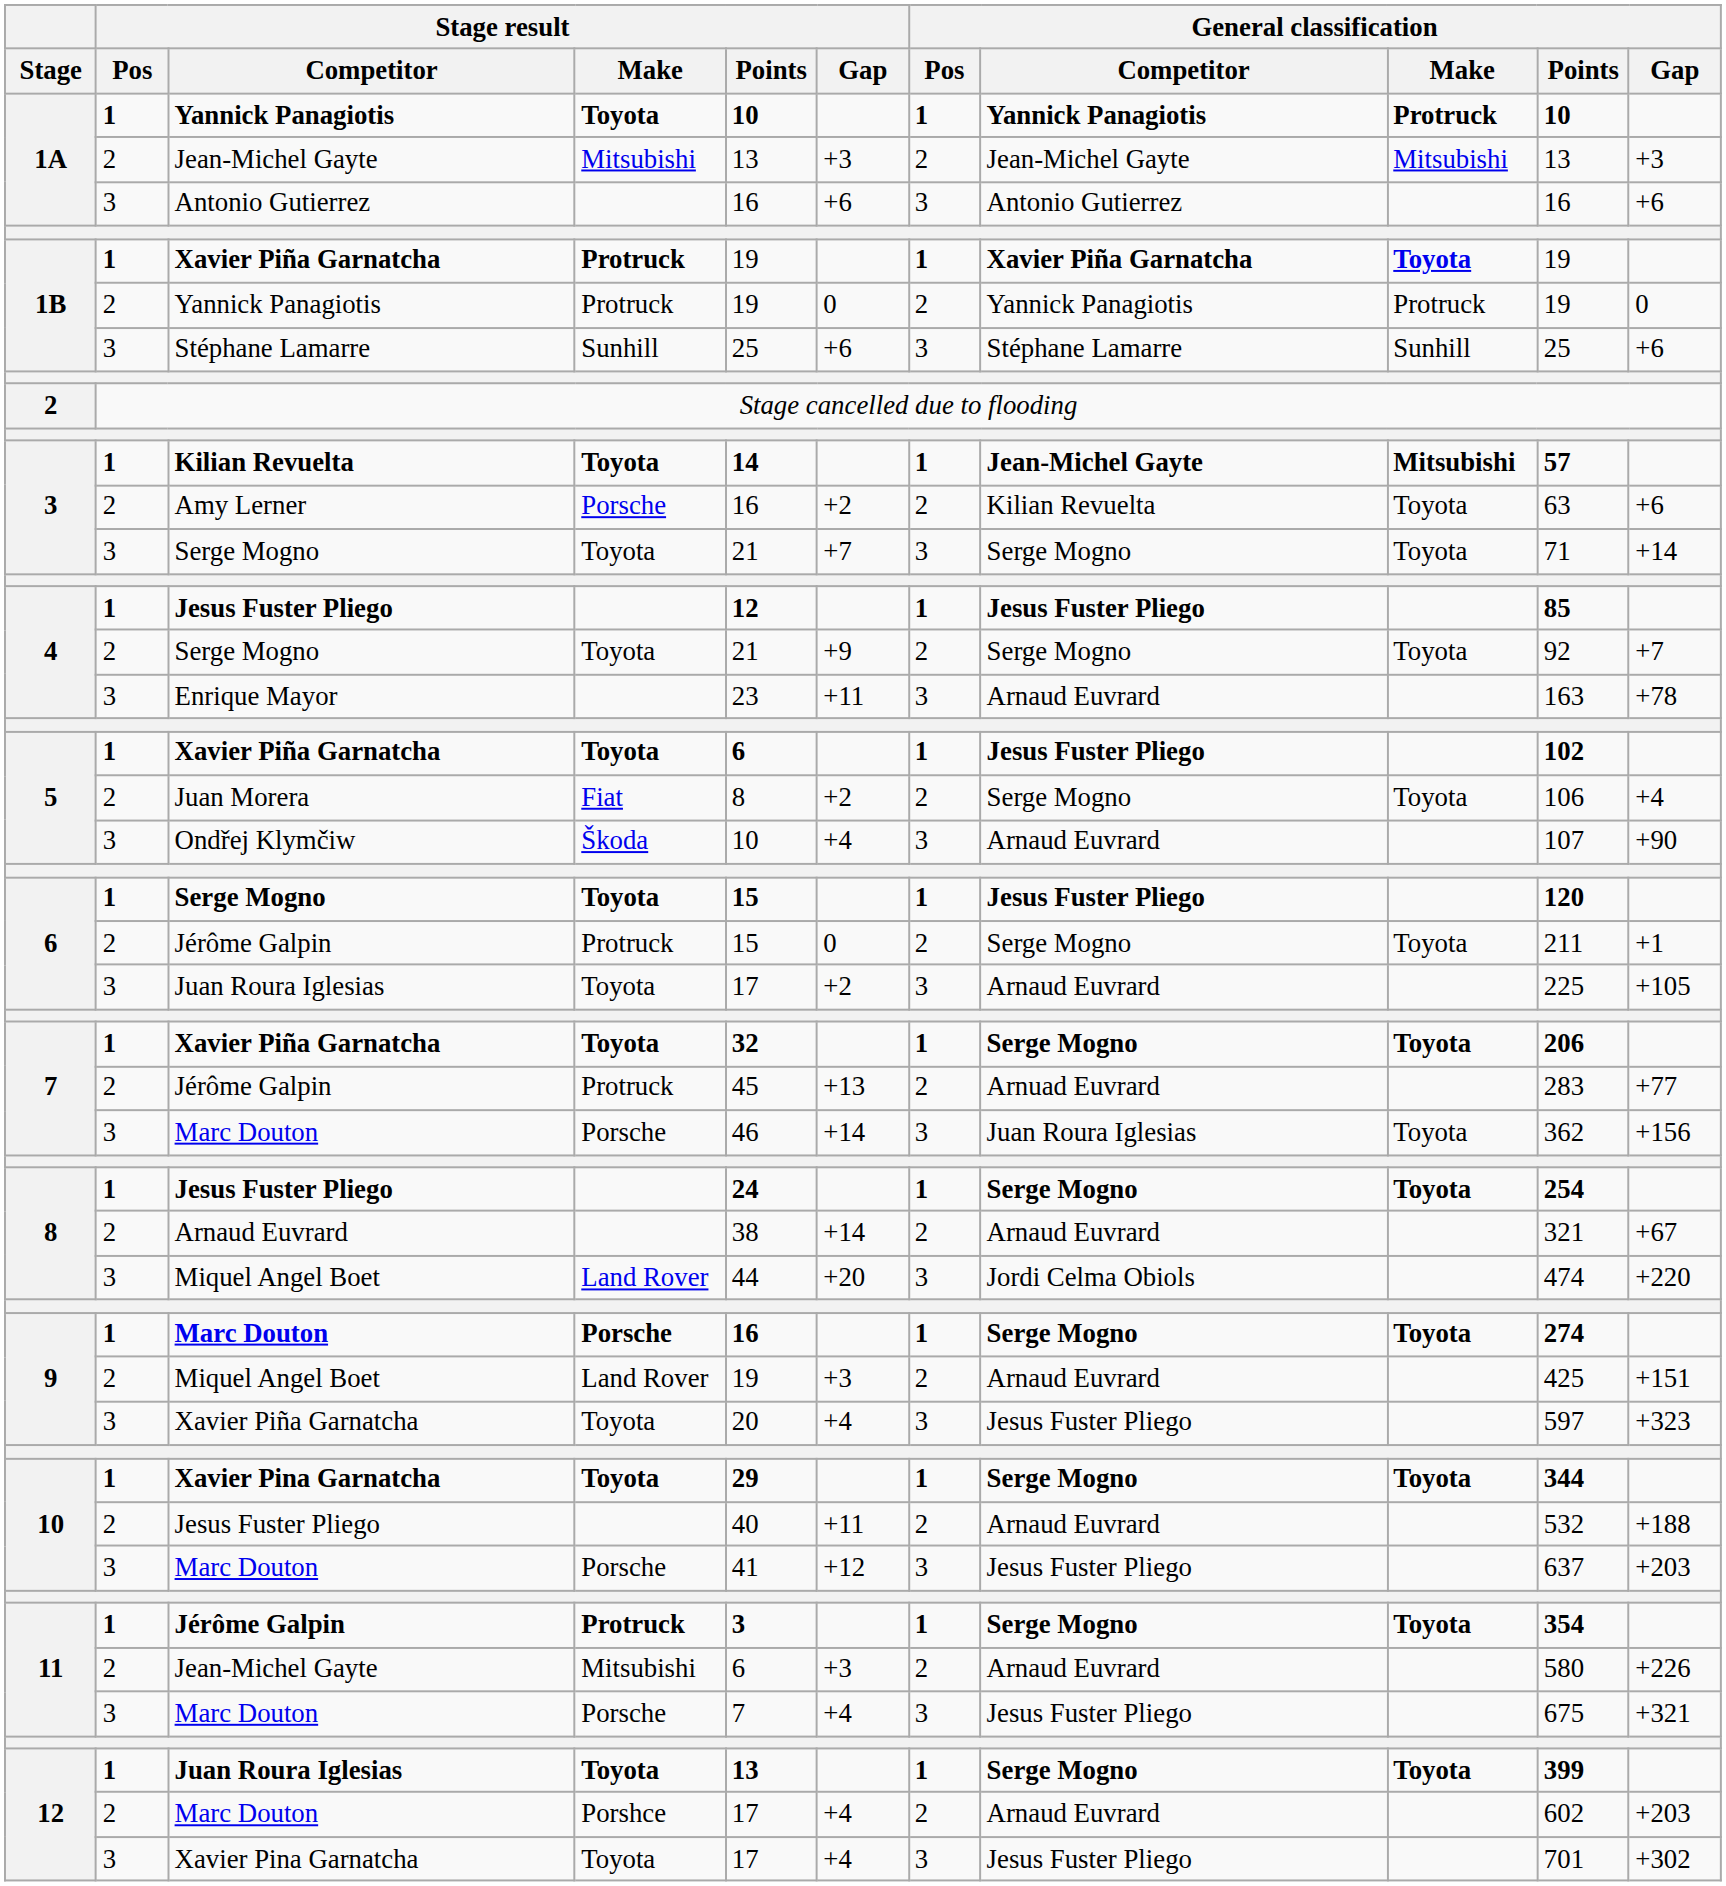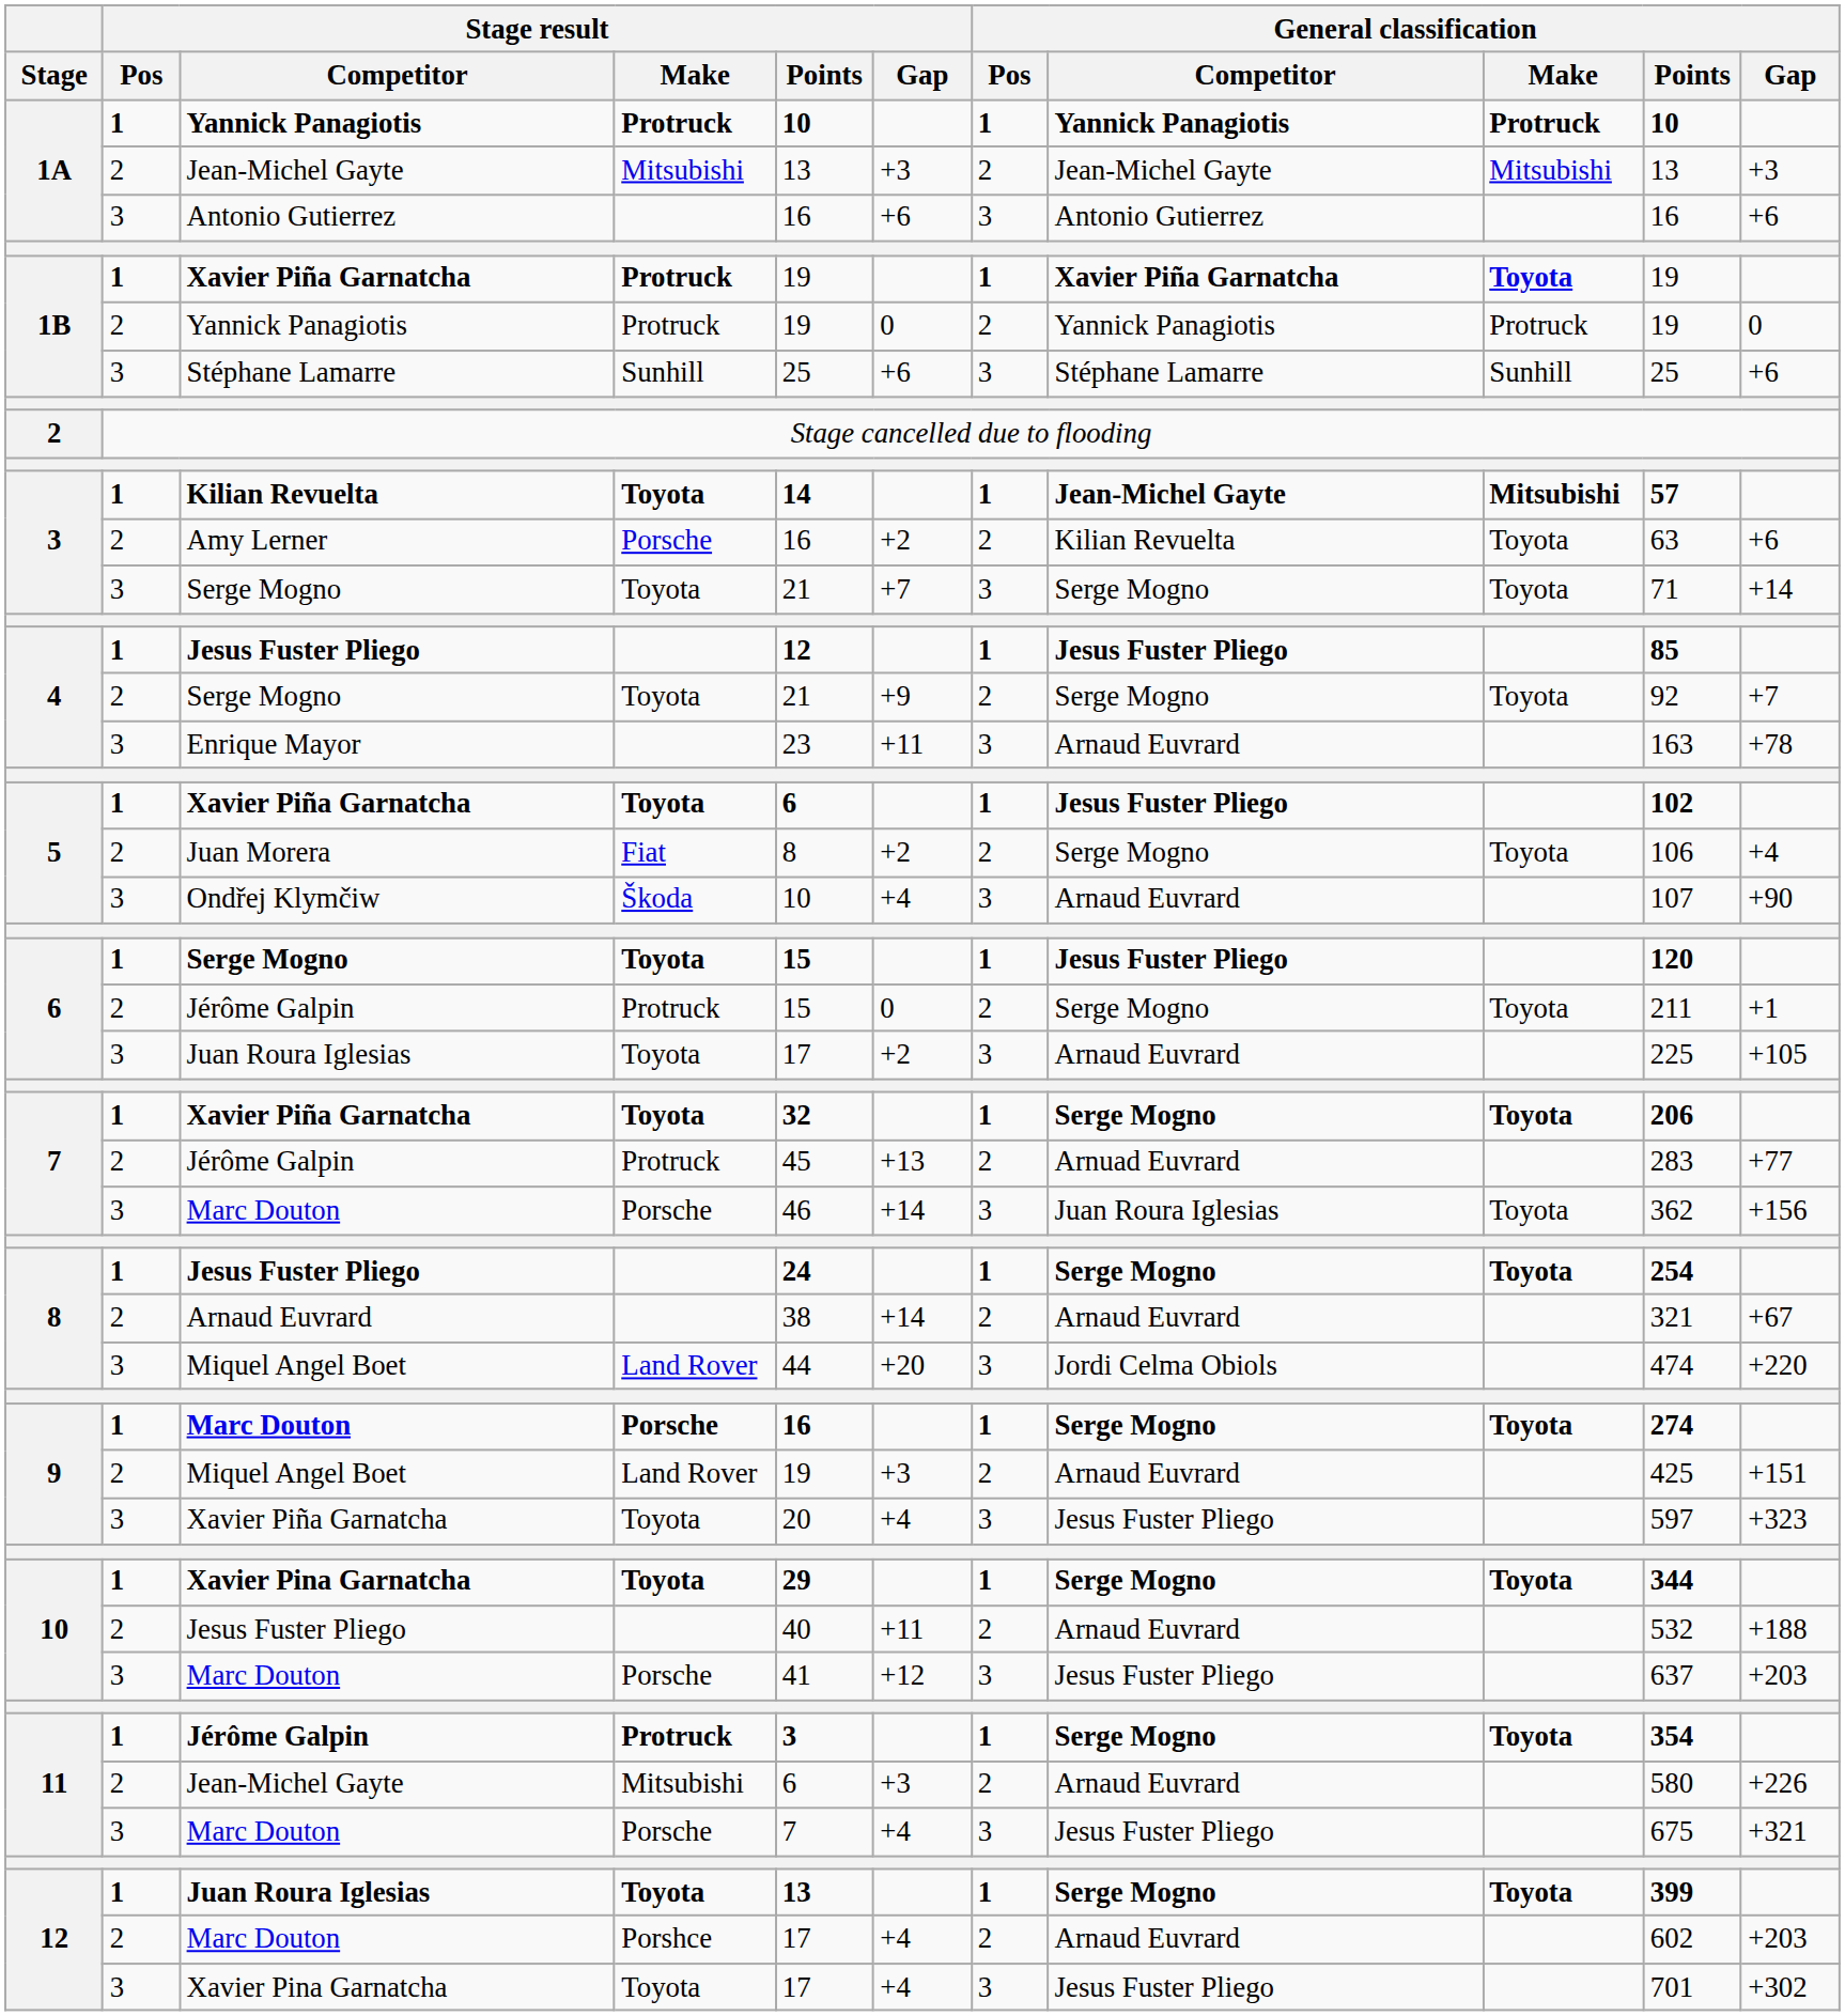1A / Yannick Panagiotis | Stage result / Make: Toyota -> Protruck
